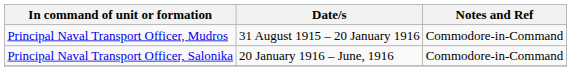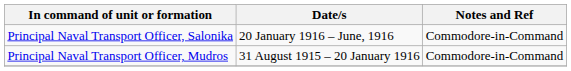rows swapped: Principal Naval Transport Officer, Mudros <-> Principal Naval Transport Officer, Salonika
